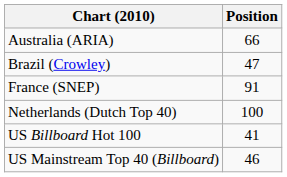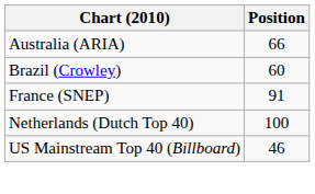Brazil (Crowley) | Position: 47 -> 60
- row: US Billboard Hot 100 | 41
